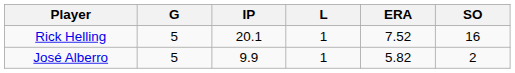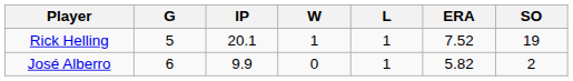+ column: W | 1 | 0
Rick Helling | SO: 16 -> 19
José Alberro | G: 5 -> 6
